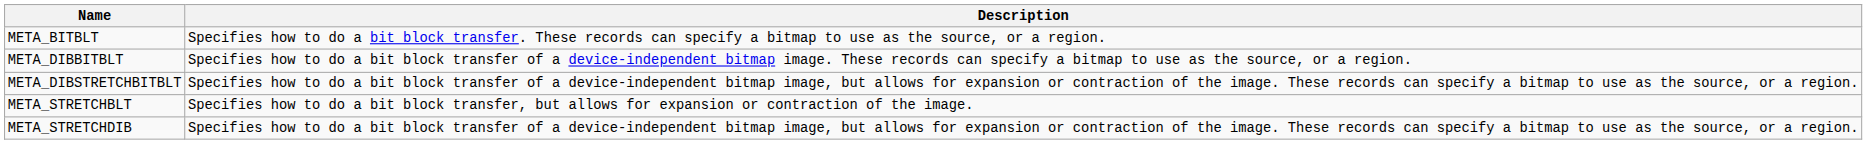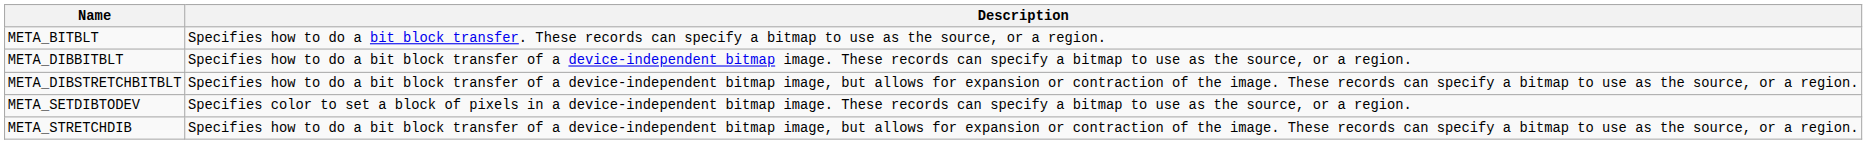+ row: META_SETDIBTODEV | Specifies color to set a block of pixels in a device-independent bitmap image. These records can specify a bitmap to use as the source, or a region.
- row: META_STRETCHBLT | Specifies how to do a bit block transfer, but allows for expansion or contraction of the image.
